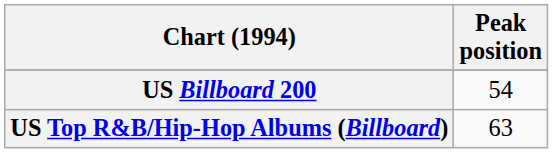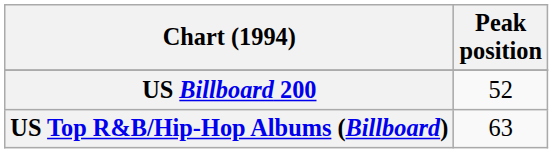US Billboard 200 | Peak position: 54 -> 52
